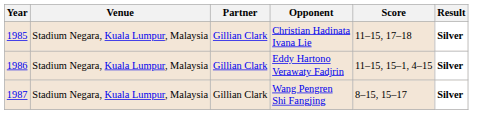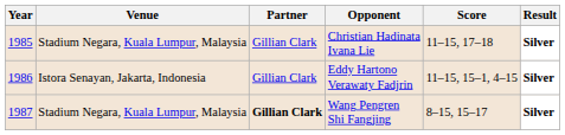Eddy Hartono Verawaty Fadjrin | Venue: Stadium Negara, Kuala Lumpur, Malaysia -> Istora Senayan, Jakarta, Indonesia
Wang Pengren Shi Fangjing | Partner: normal -> bold
